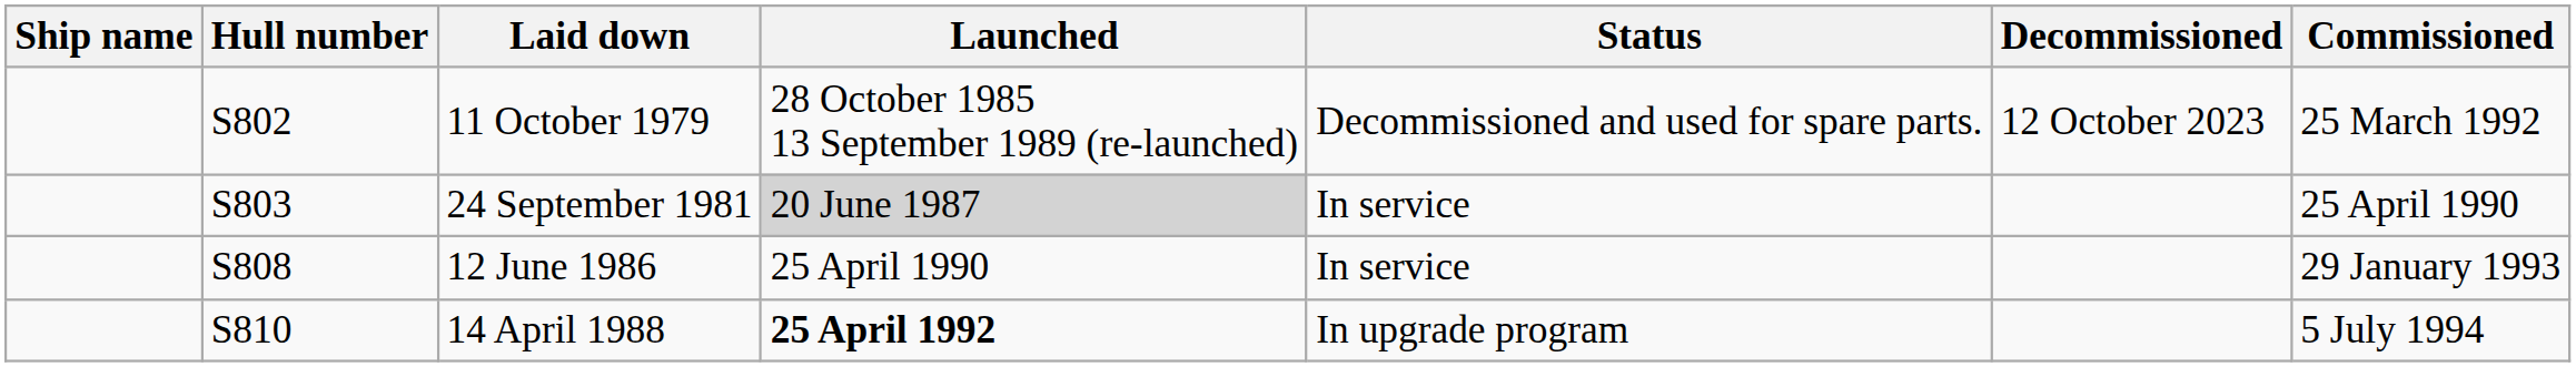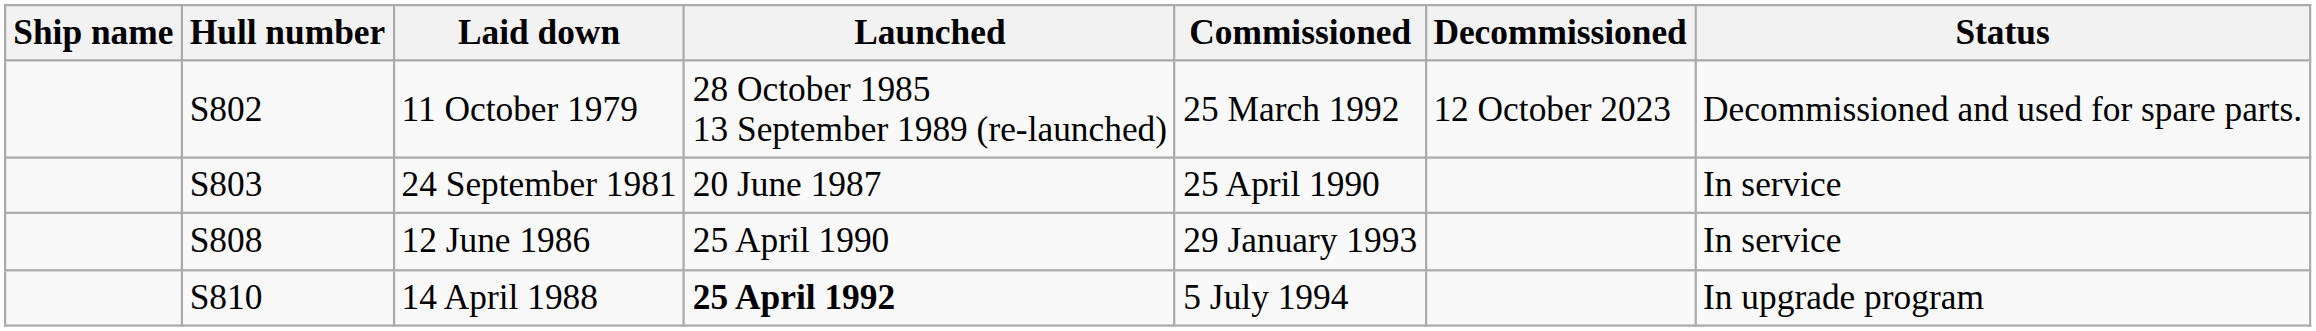columns swapped: Commissioned <-> Status
24 September 1981 | Launched: lightgrey background -> no background
